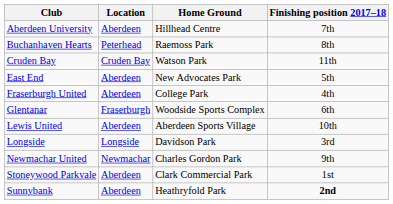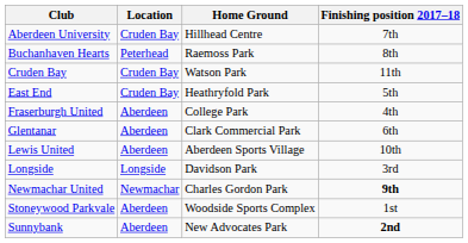Aberdeen University | Location: Aberdeen -> Cruden Bay
East End | Location: Aberdeen -> Cruden Bay
East End | Home Ground: New Advocates Park -> Heathryfold Park
Glentanar | Location: Fraserburgh -> Aberdeen
Glentanar | Home Ground: Woodside Sports Complex -> Clark Commercial Park
Newmachar United | Finishing position 2017–18: normal -> bold
Stoneywood Parkvale | Home Ground: Clark Commercial Park -> Woodside Sports Complex
Sunnybank | Home Ground: Heathryfold Park -> New Advocates Park
